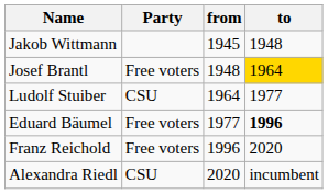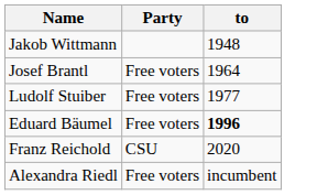- column: from | 1945 | 1948 | 1964 | 1977 | 1996 | 2020
Josef Brantl | to: gold background -> no background
Ludolf Stuiber | Party: CSU -> Free voters
Franz Reichold | Party: Free voters -> CSU
Alexandra Riedl | Party: CSU -> Free voters
